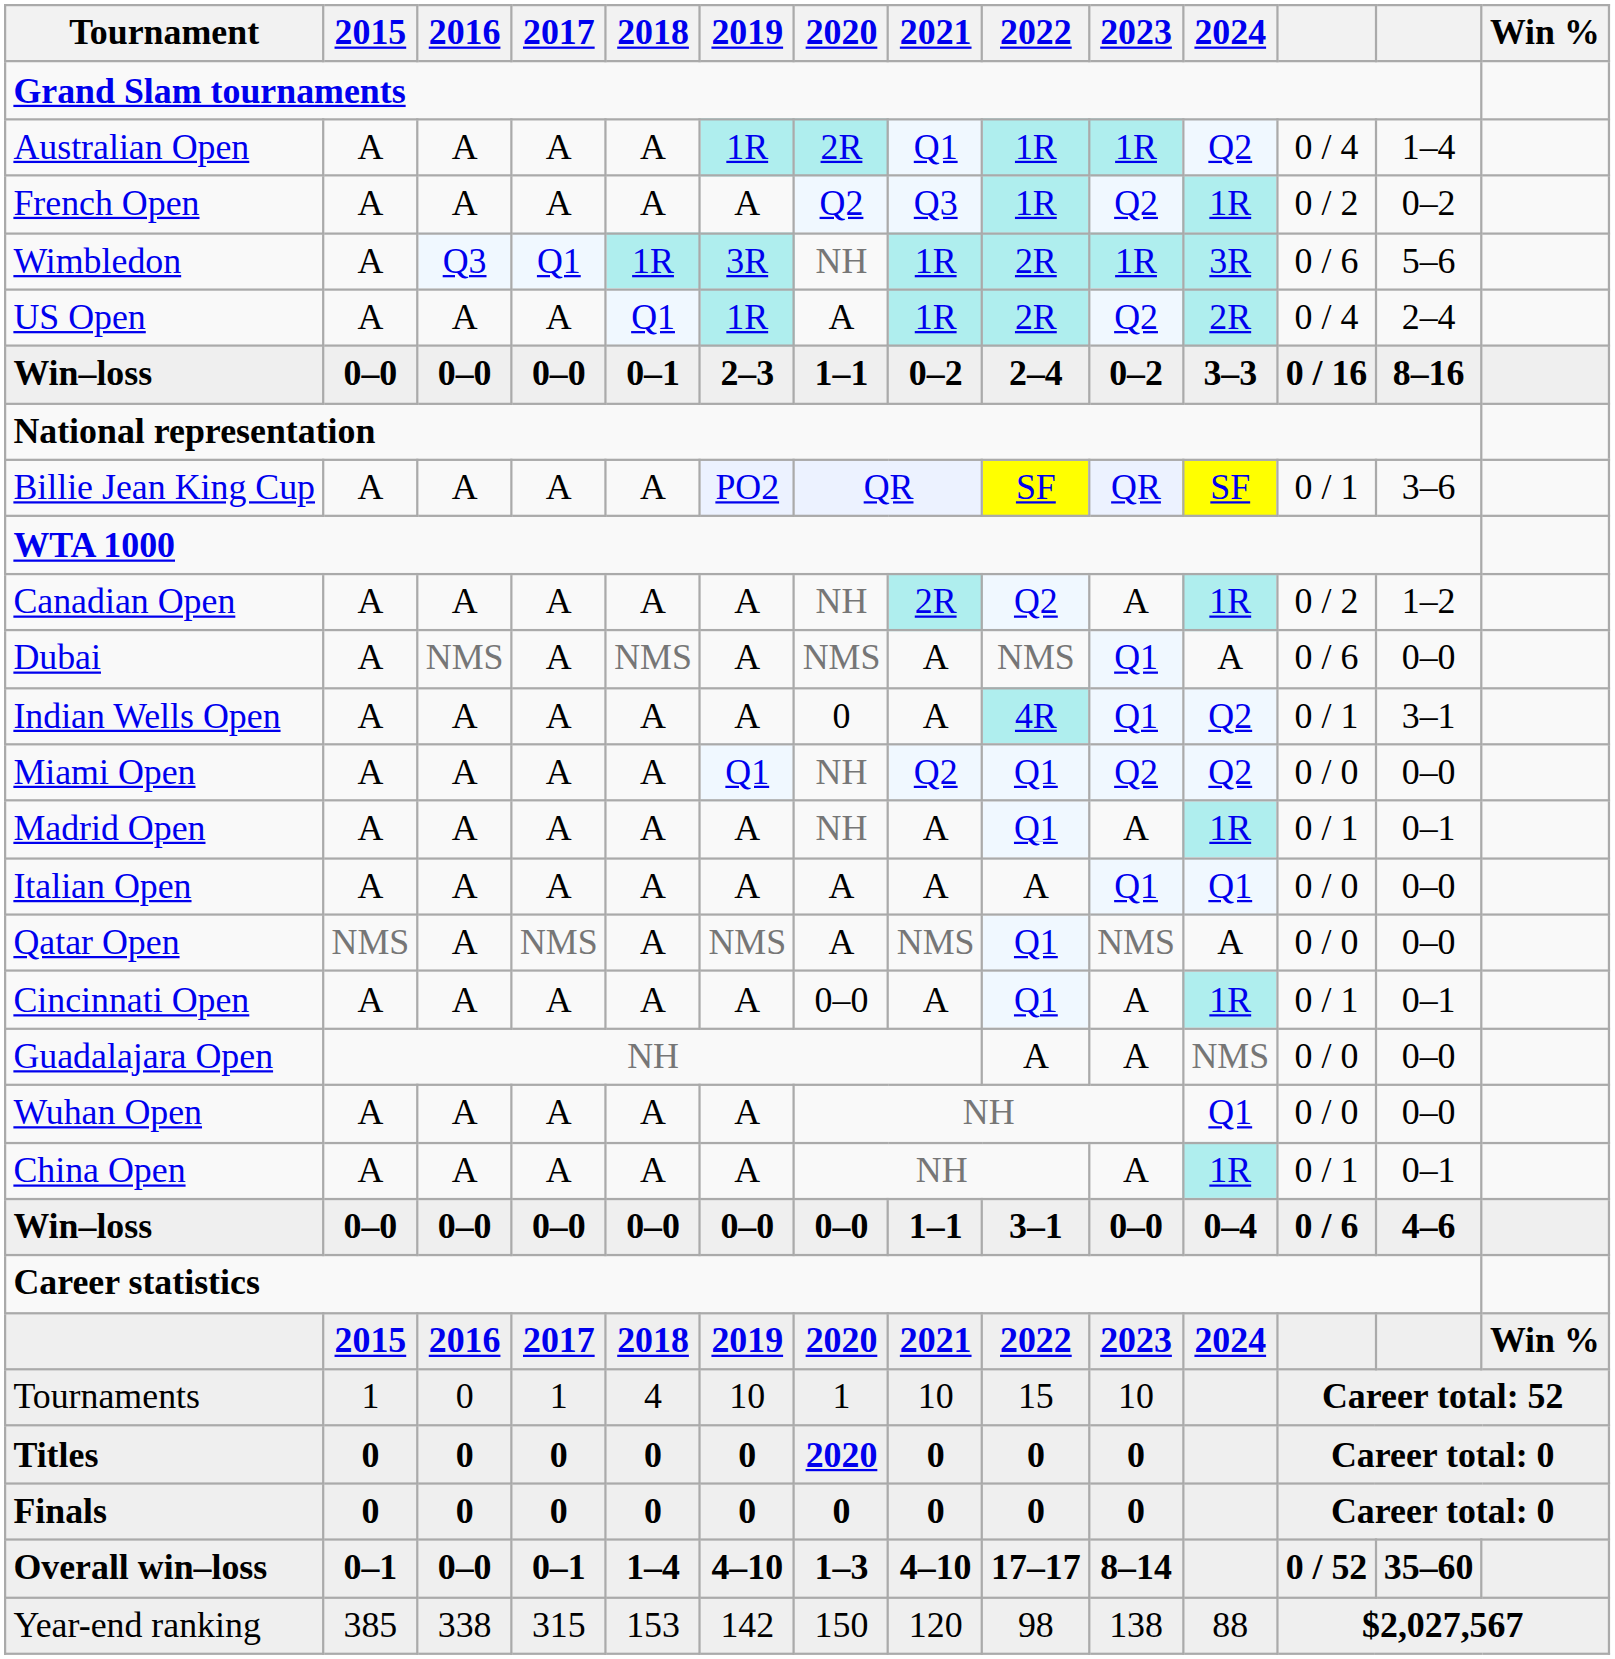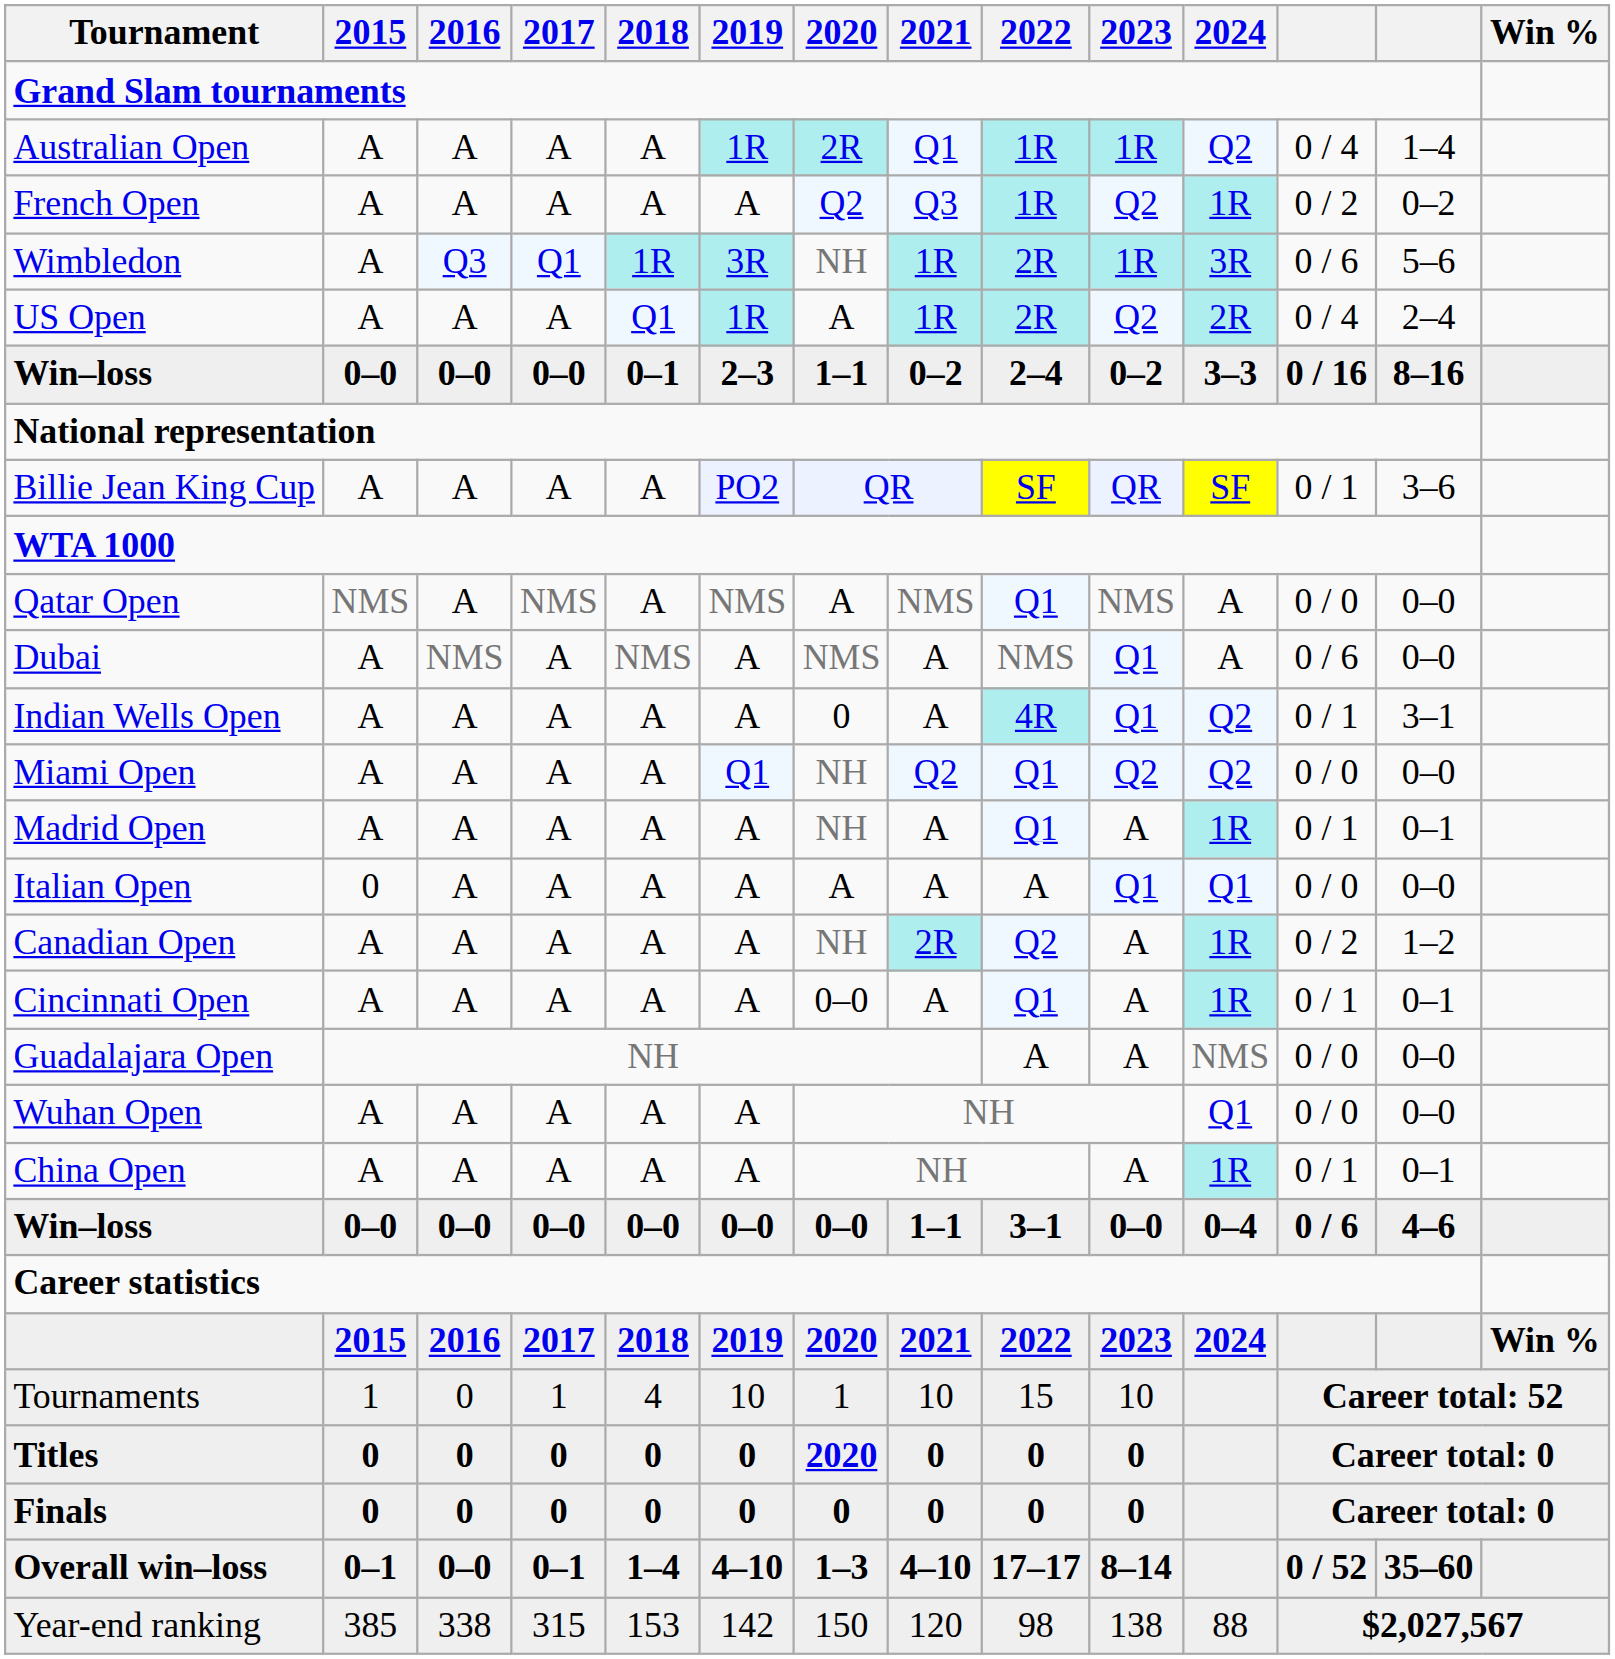rows swapped: Qatar Open <-> Canadian Open
Italian Open | 2015: A -> 0
